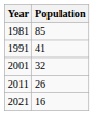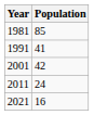2001 | Population: 32 -> 42
2011 | Population: 26 -> 24
